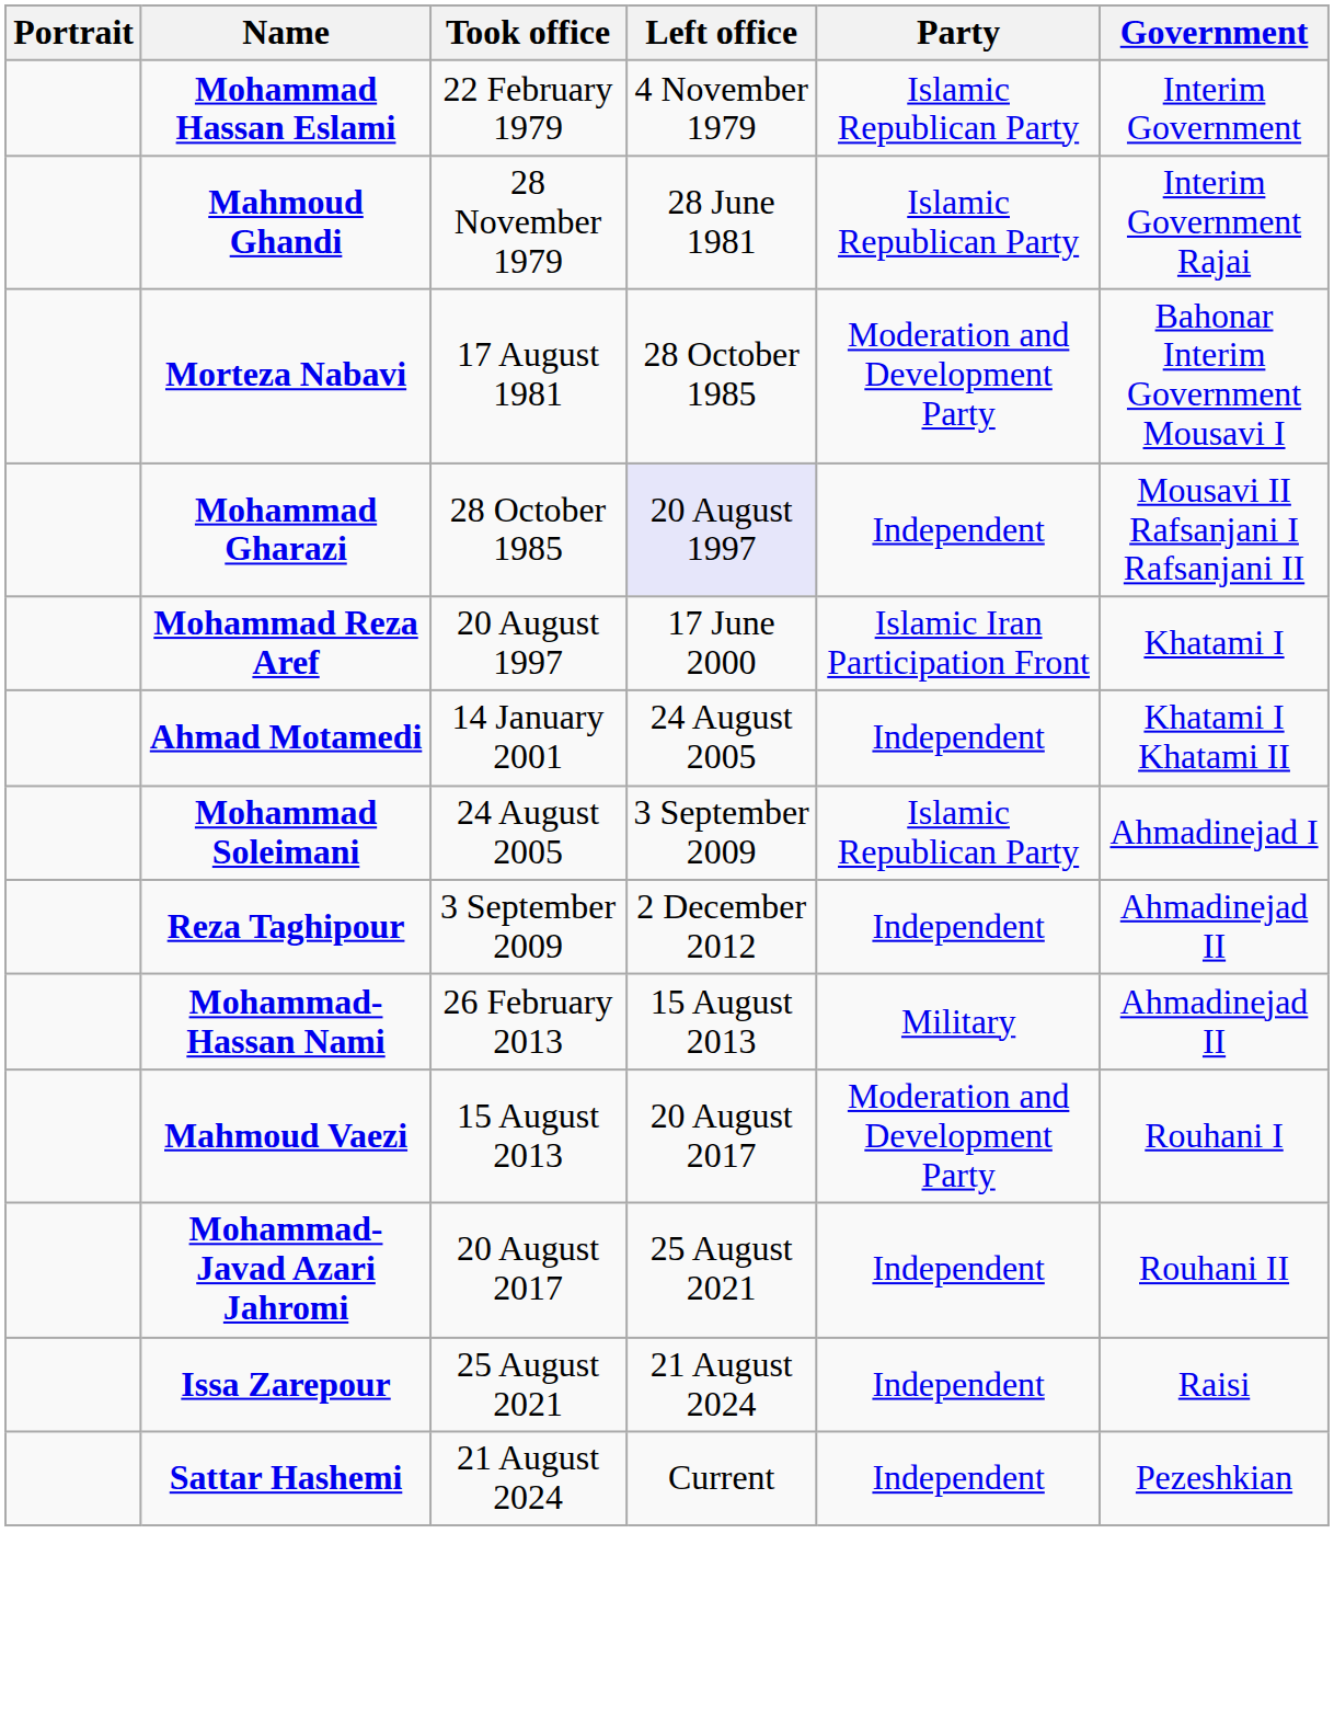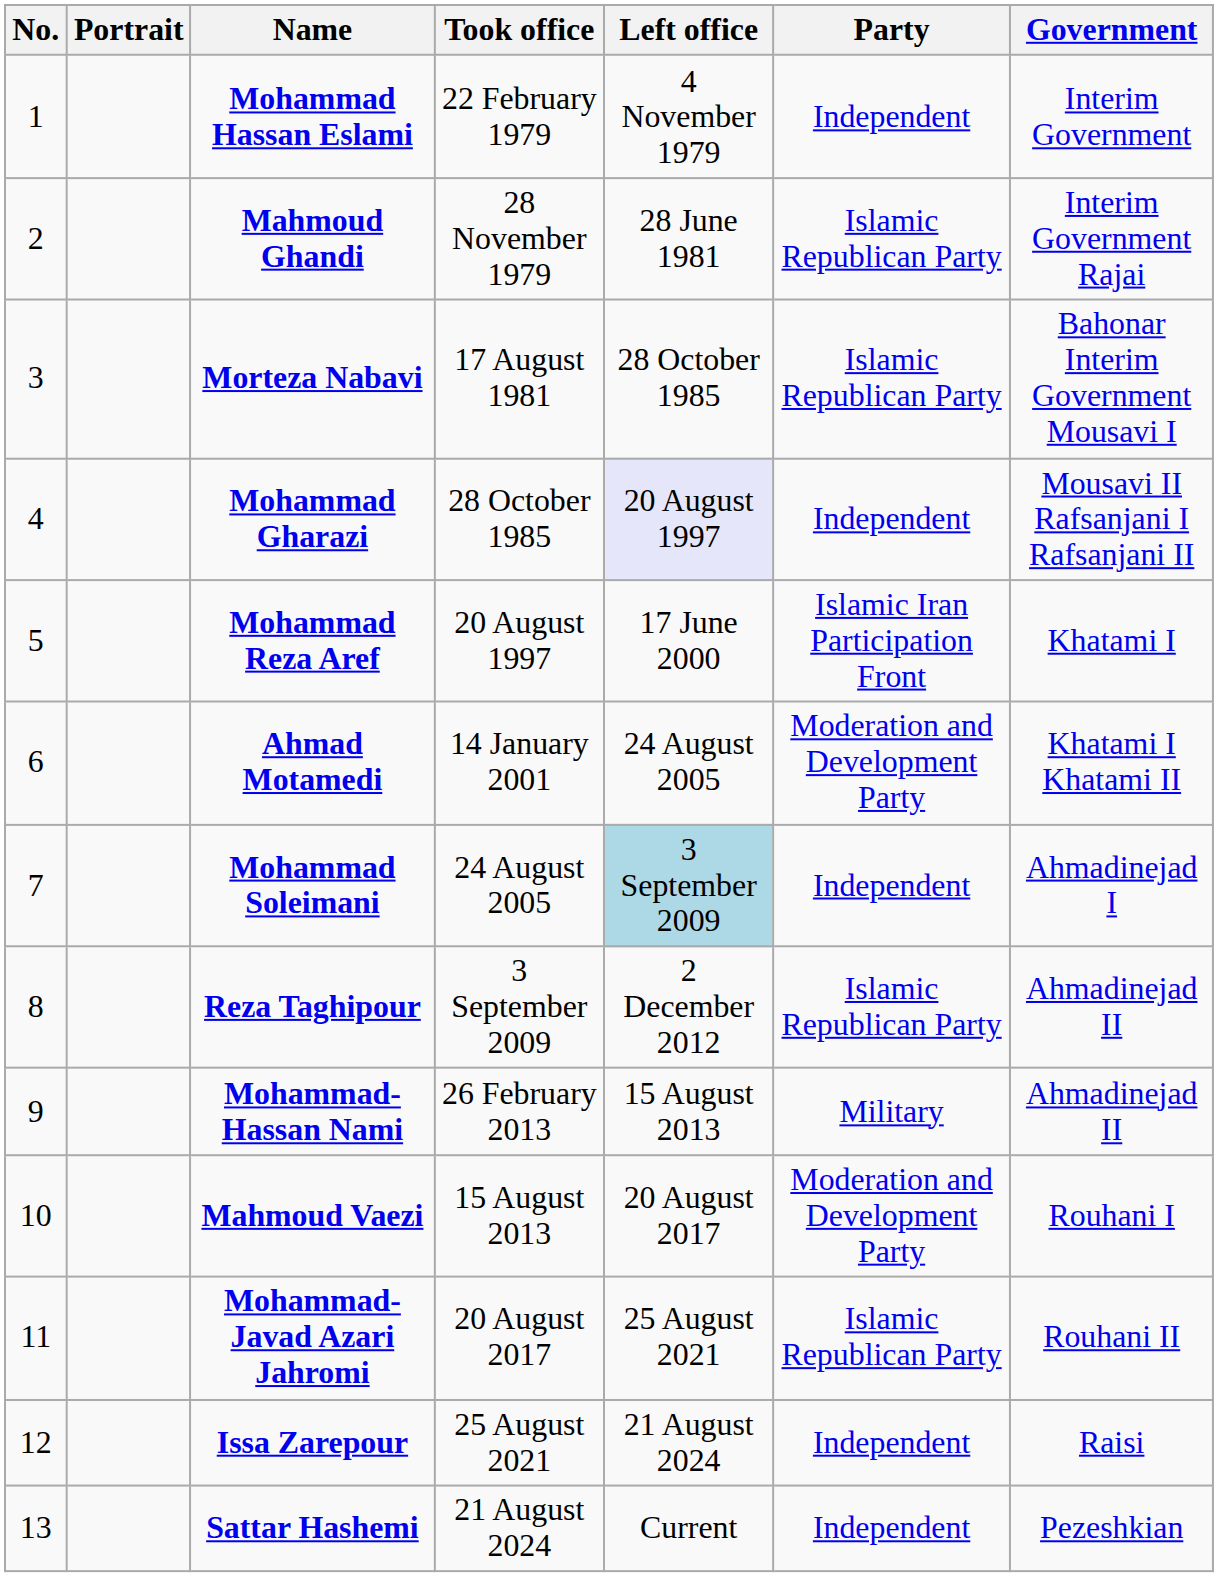+ column: No. | 1 | 2 | 3 | 4 | 5 | 6 | 7 | 8 | 9 | 10 | 11 | 12 | 13
Mohammad Hassan Eslami | Party: Islamic Republican Party -> Independent
Morteza Nabavi | Party: Moderation and Development Party -> Islamic Republican Party
Ahmad Motamedi | Party: Independent -> Moderation and Development Party
Mohammad Soleimani | Left office: no background -> lightblue background
Mohammad Soleimani | Party: Islamic Republican Party -> Independent
Reza Taghipour | Party: Independent -> Islamic Republican Party
Mohammad-Javad Azari Jahromi | Party: Independent -> Islamic Republican Party
